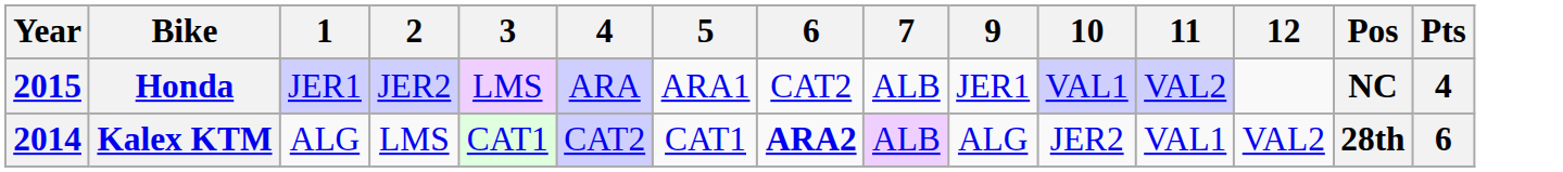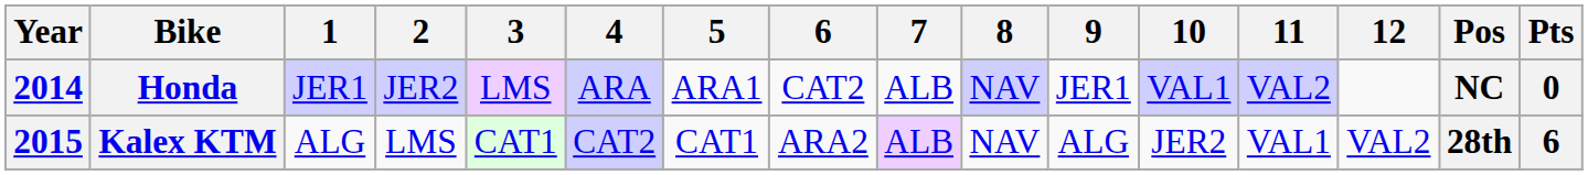+ column: 8 | NAV | NAV
Honda | Year: 2015 -> 2014
Honda | Pts: 4 -> 0
Kalex KTM | Year: 2014 -> 2015
Kalex KTM | 6: bold -> normal
